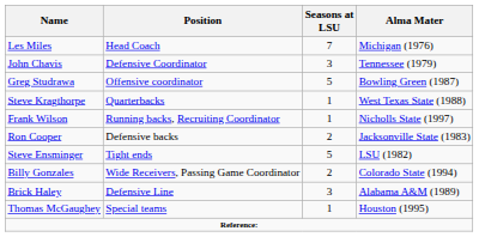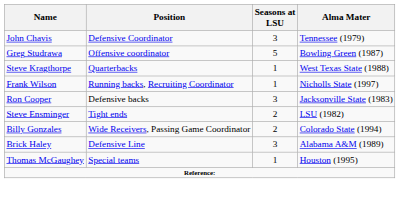- row: Les Miles | Head Coach | 7 | Michigan (1976)
Ron Cooper | Seasons at LSU: 2 -> 3
Steve Ensminger | Seasons at LSU: 5 -> 2
